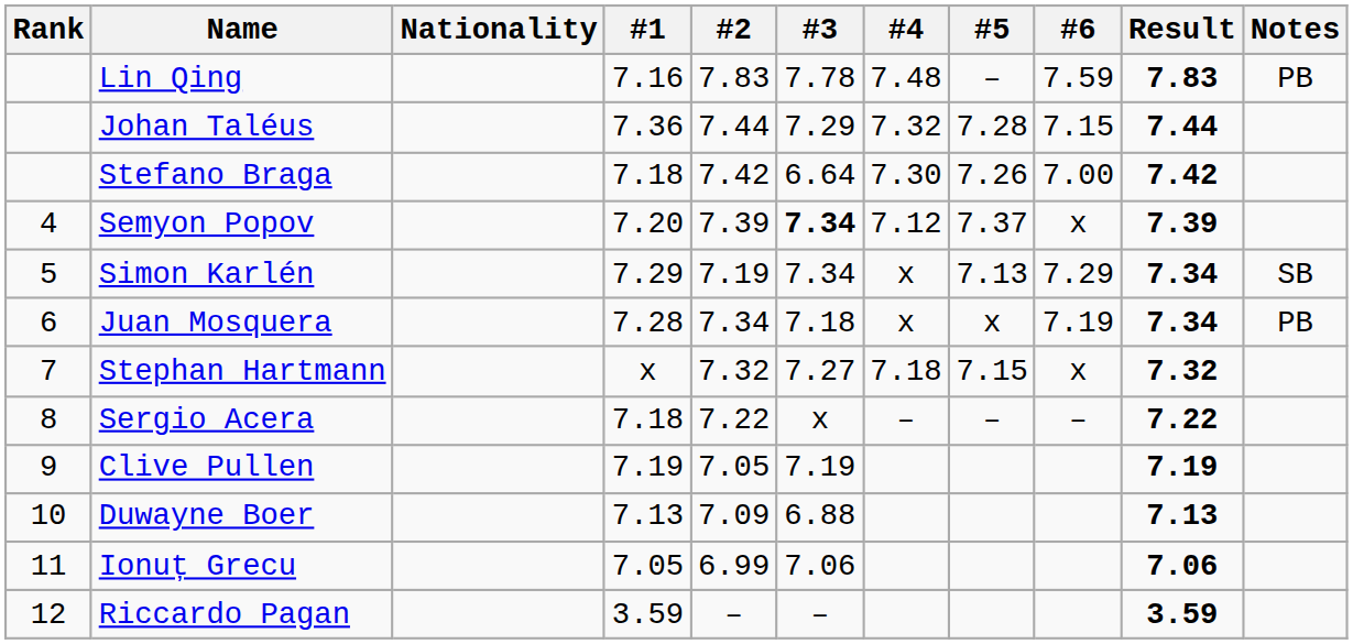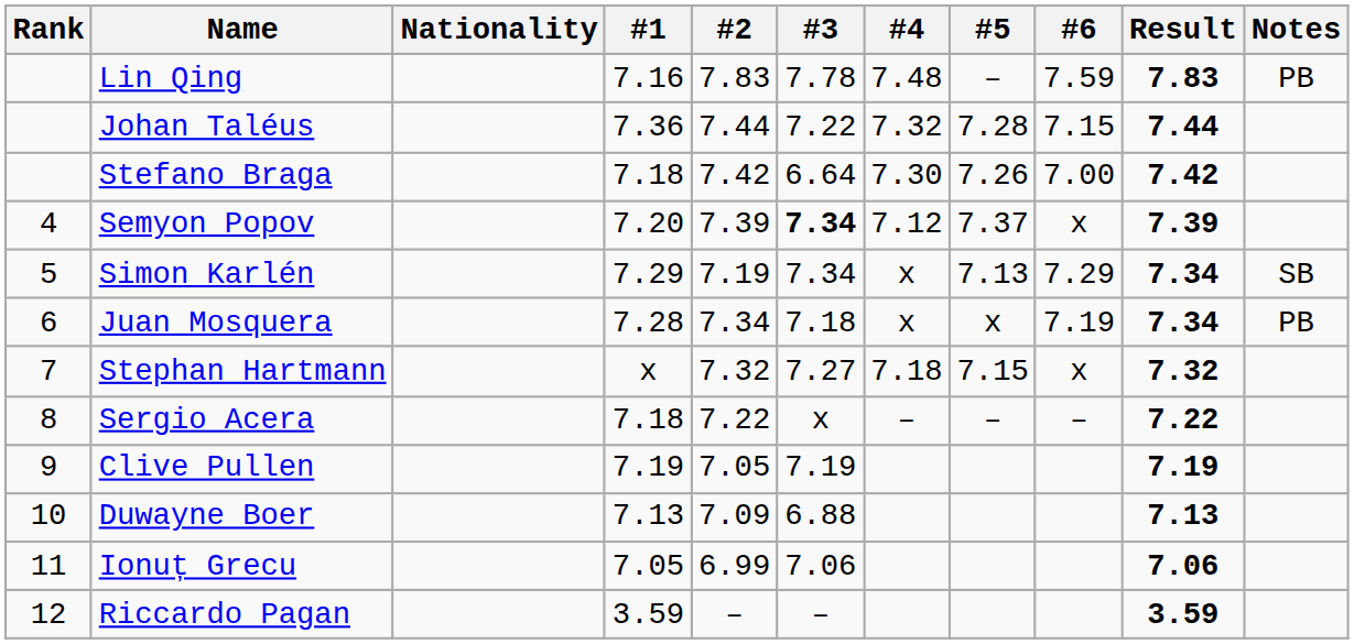Johan Taléus | #3: 7.29 -> 7.22
